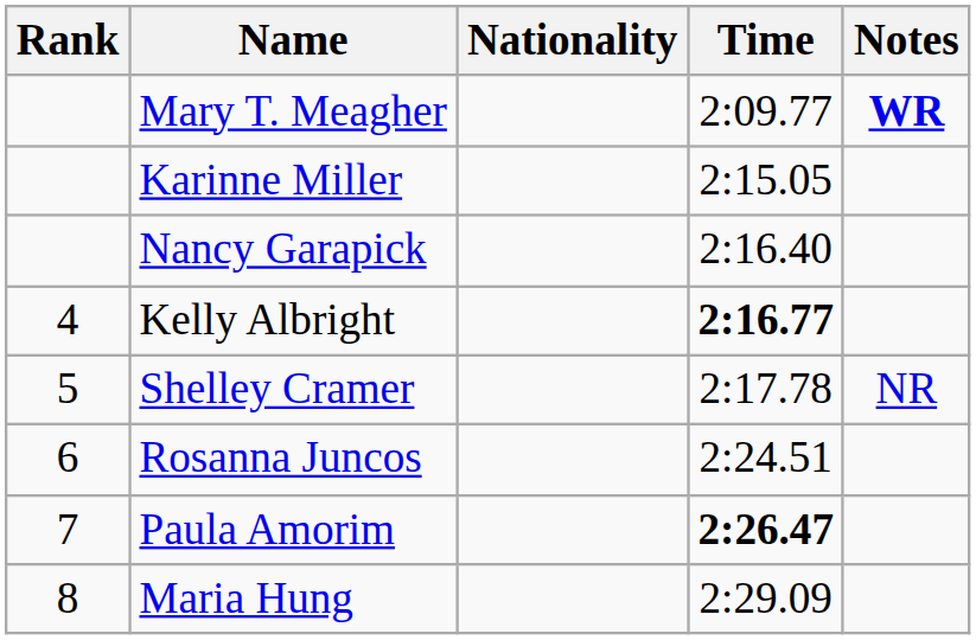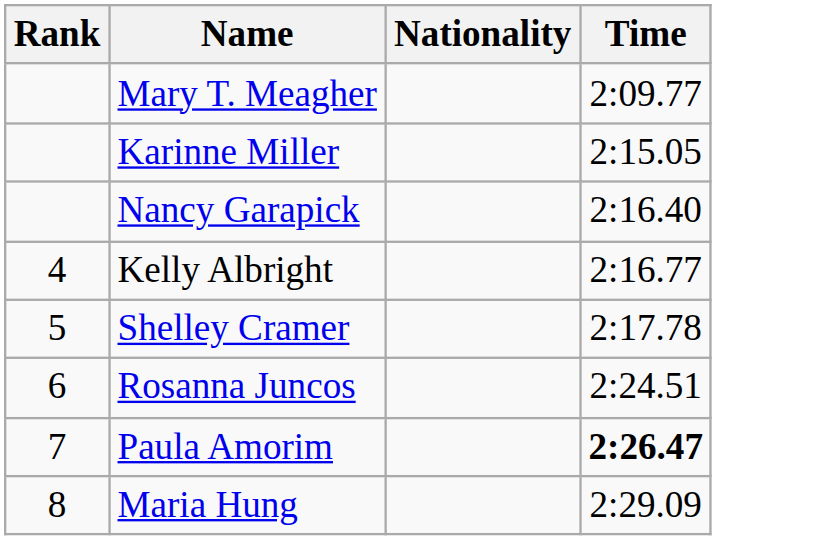- column: Notes | WR | NR
Kelly Albright | Time: bold -> normal
